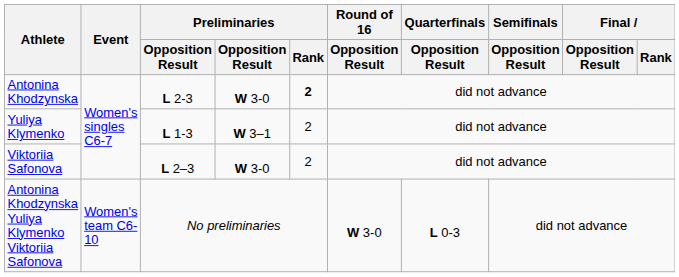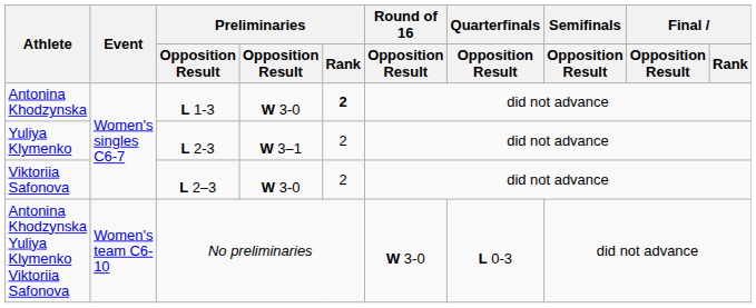Antonina Khodzynska | column 3: L 2-3 -> L 1-3
Yuliya Klymenko | column 3: L 1-3 -> L 2-3
